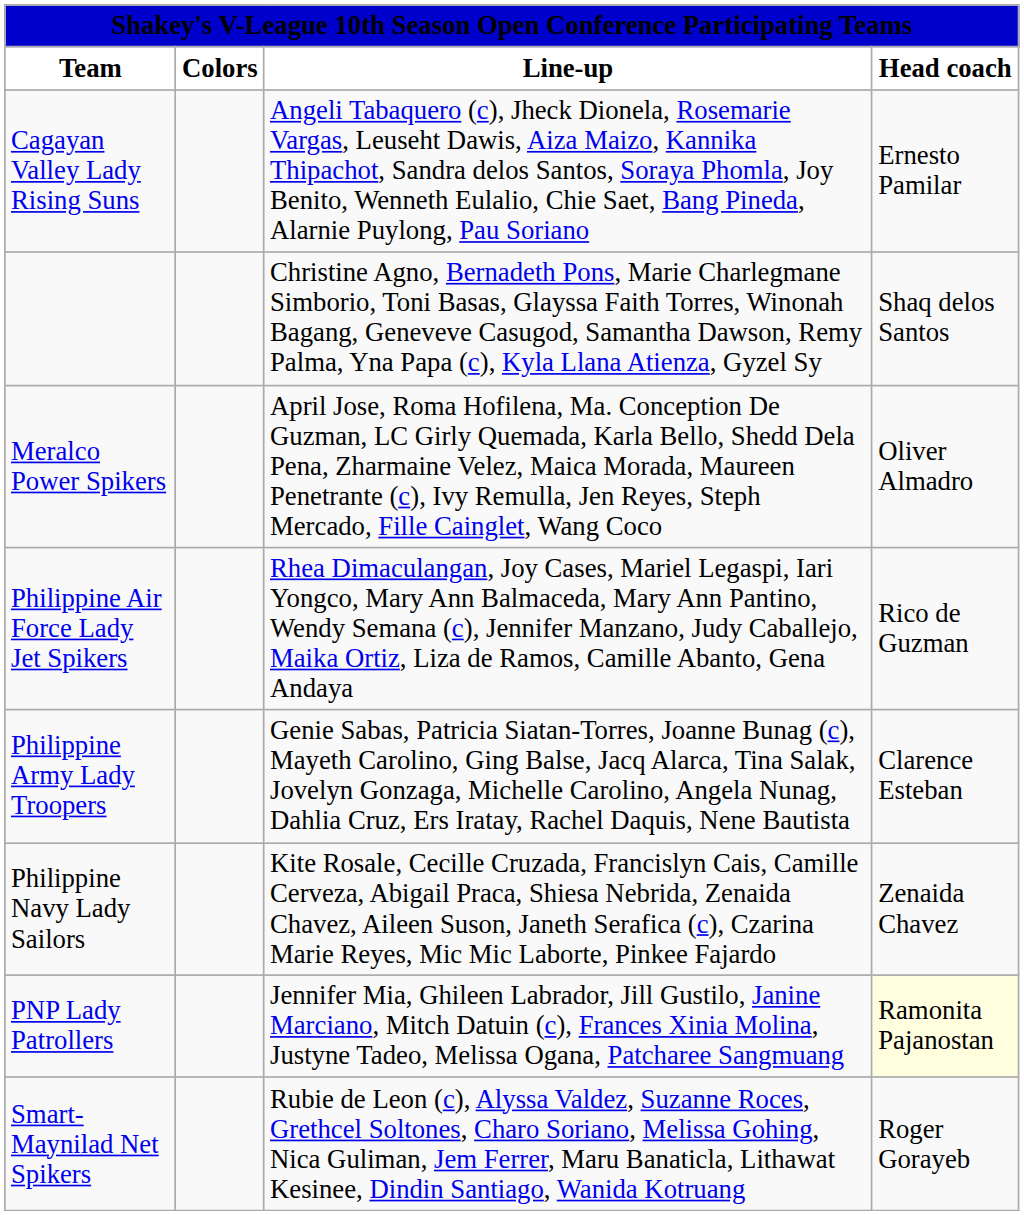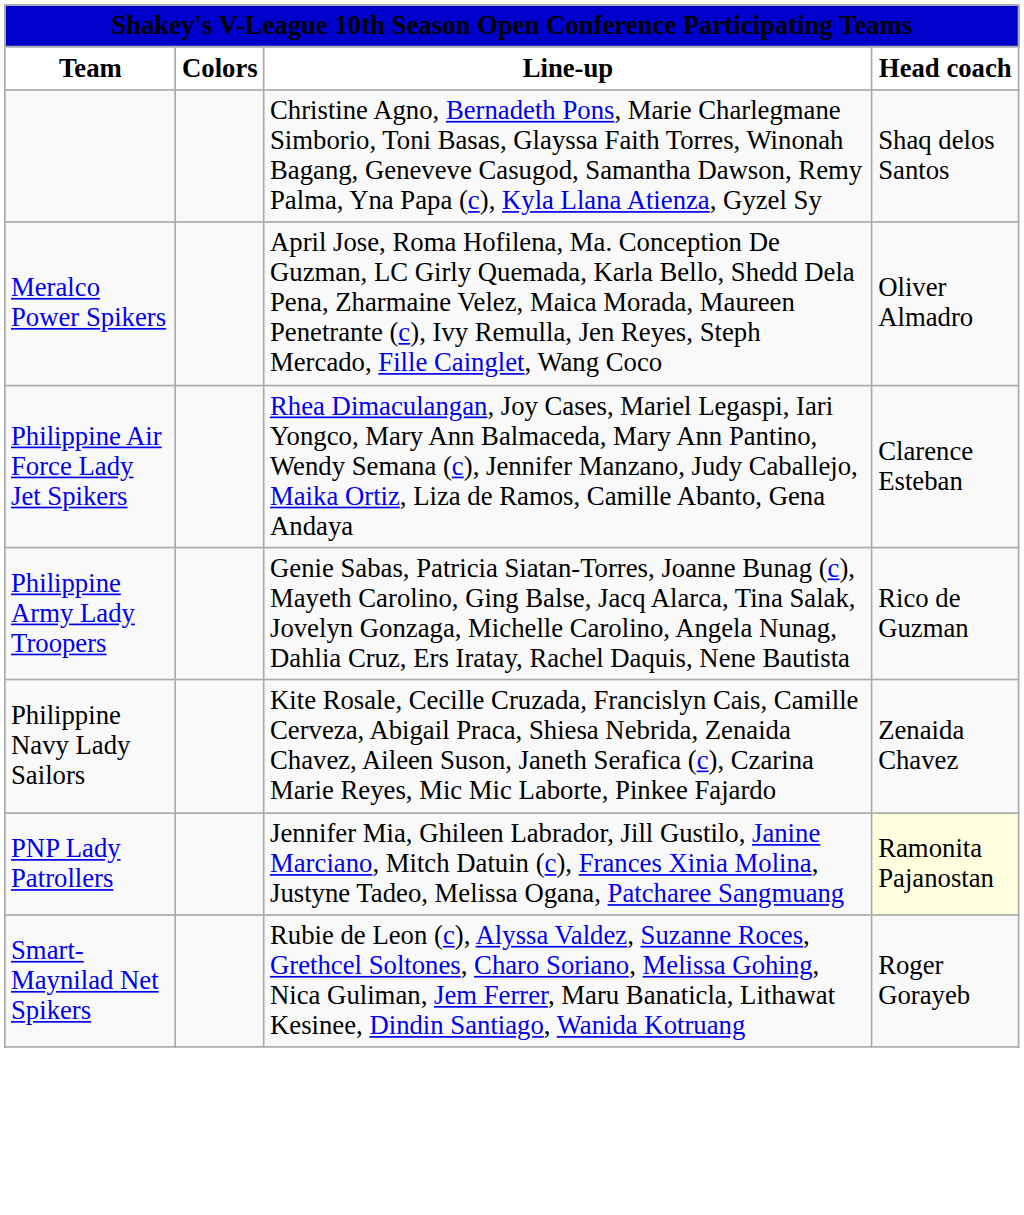- row: Cagayan Valley Lady Rising Suns | Angeli Tabaquero (c), Jheck Dionela, Rosemarie Vargas, Leuseht Dawis, Aiza Maizo, Kannika Thipachot, Sandra delos Santos, Soraya Phomla, Joy Benito, Wenneth Eulalio, Chie Saet, Bang Pineda, Alarnie Puylong, Pau Soriano | Ernesto Pamilar
Philippine Air Force Lady Jet Spikers | Head coach: Rico de Guzman -> Clarence Esteban
Philippine Army Lady Troopers | Head coach: Clarence Esteban -> Rico de Guzman
